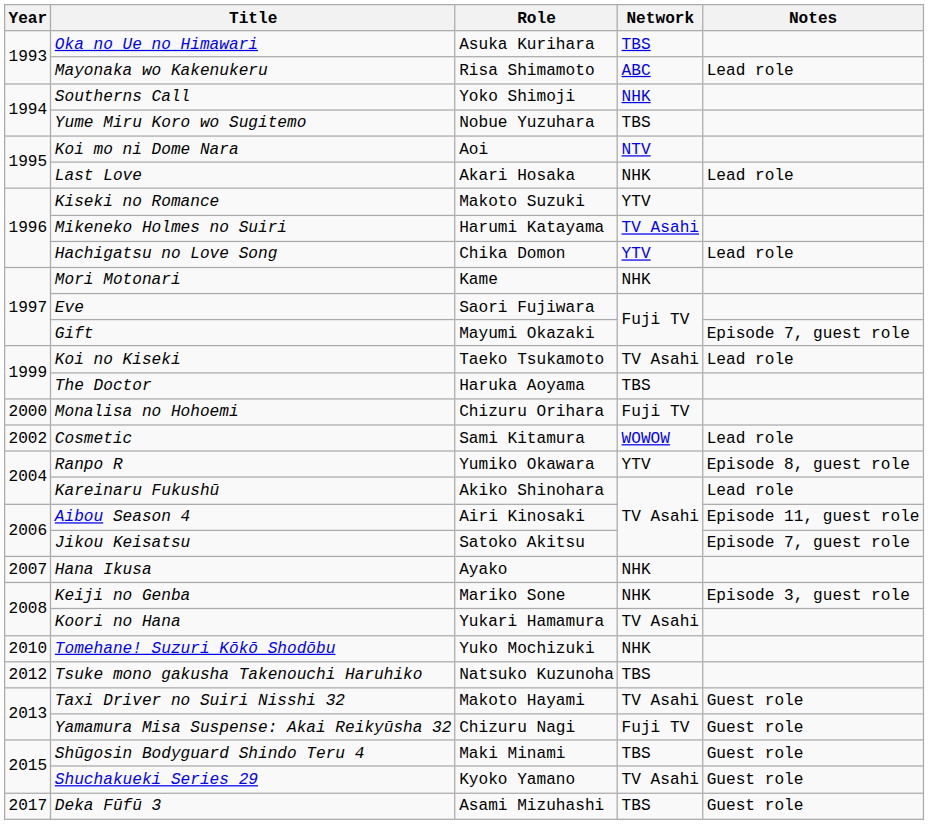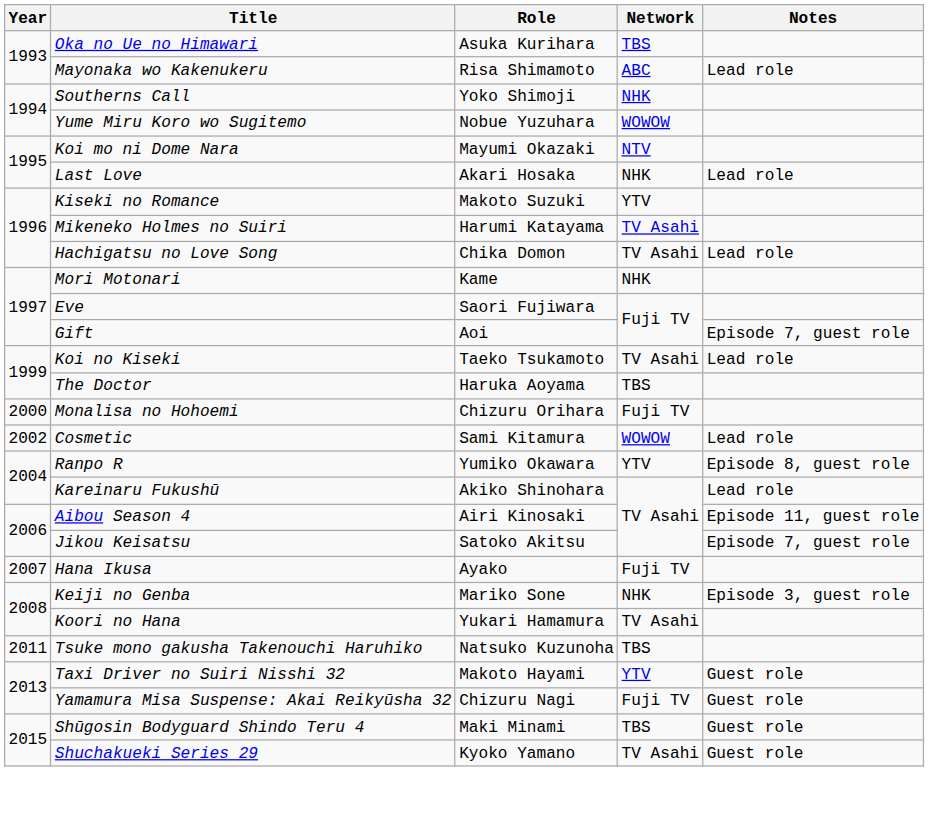Yume Miru Koro wo Sugitemo | Network: TBS -> WOWOW
Koi mo ni Dome Nara | Role: Aoi -> Mayumi Okazaki
Hachigatsu no Love Song | Network: YTV -> TV Asahi
Gift | Role: Mayumi Okazaki -> Aoi
Hana Ikusa | Network: NHK -> Fuji TV
- row: 2010 | Tomehane! Suzuri Kōkō Shodōbu | Yuko Mochizuki | NHK
Tsuke mono gakusha Takenouchi Haruhiko | Year: 2012 -> 2011
Taxi Driver no Suiri Nisshi 32 | Network: TV Asahi -> YTV
- row: 2017 | Deka Fūfū 3 | Asami Mizuhashi | TBS | Guest role
